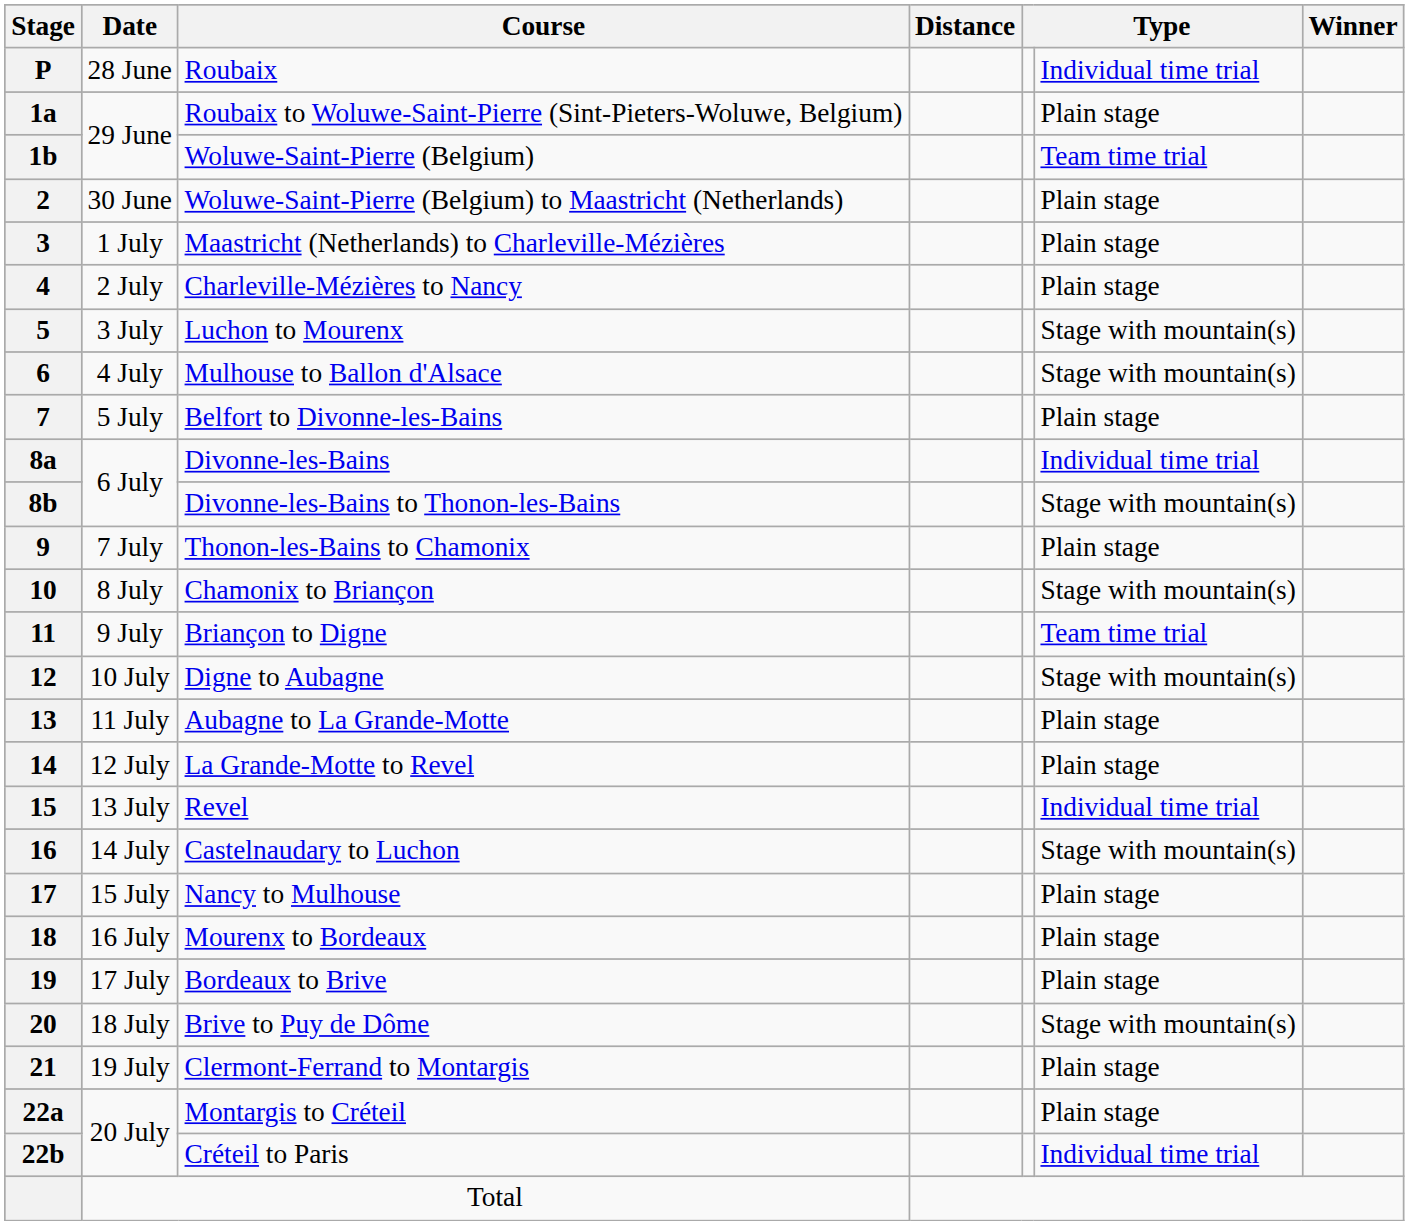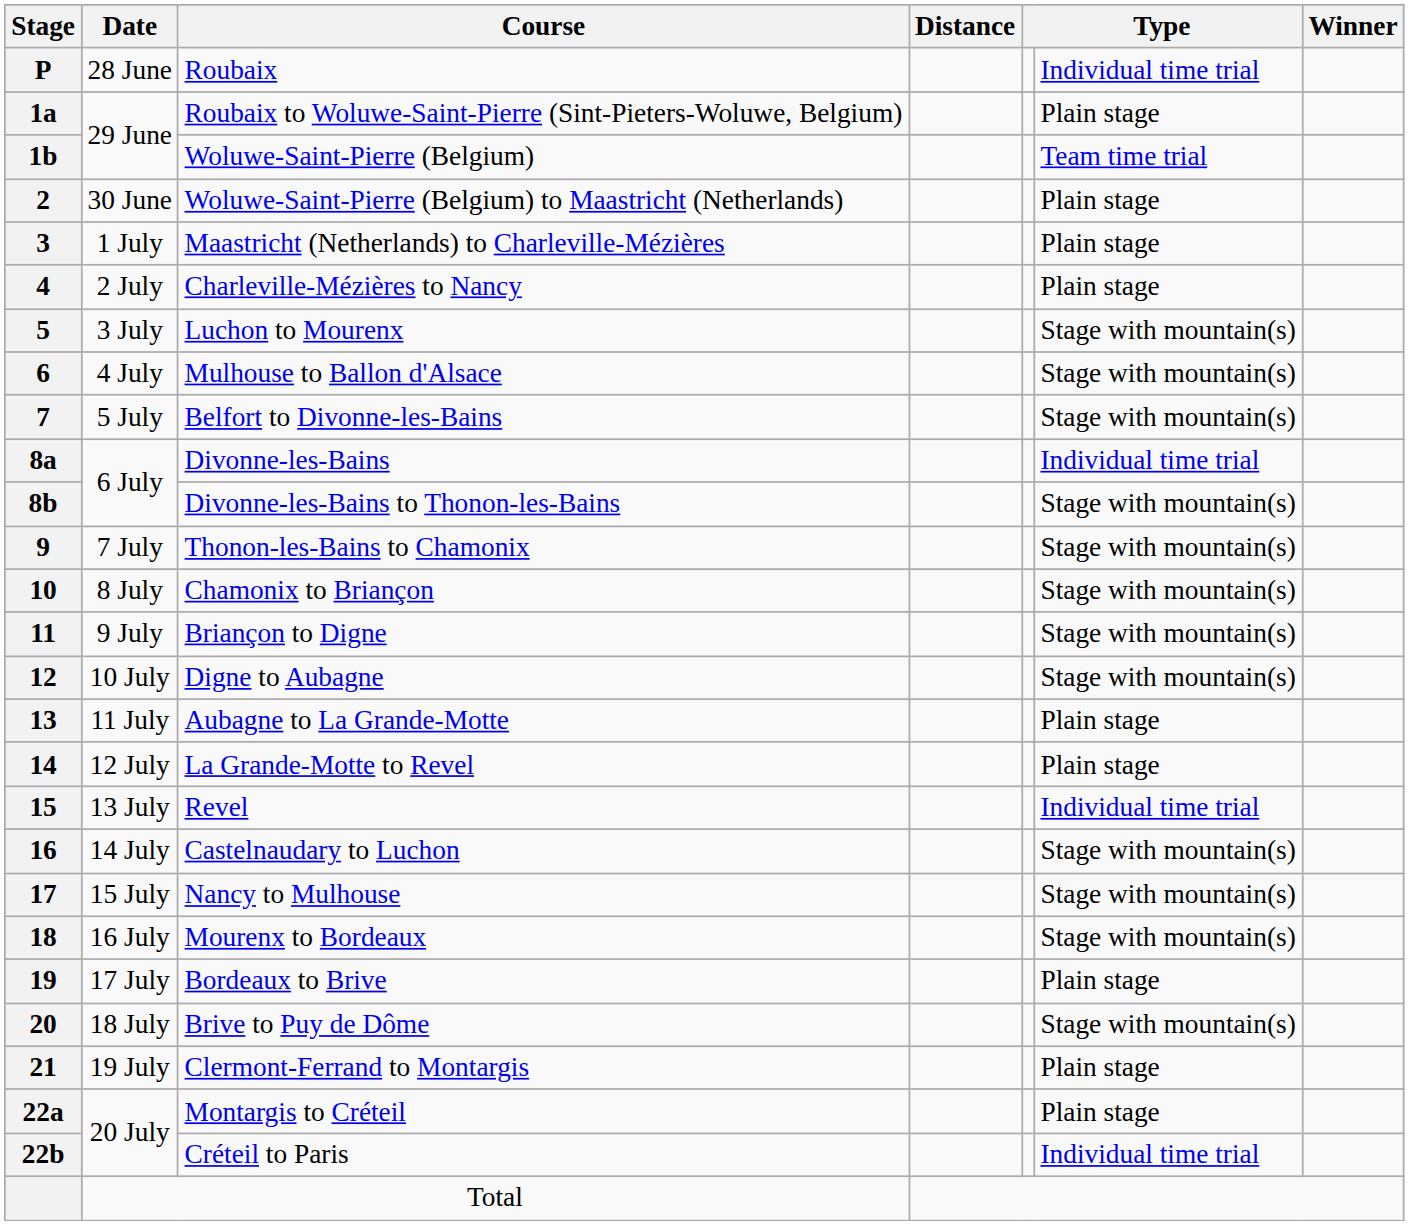7 | column 6: Plain stage -> Stage with mountain(s)
9 | column 6: Plain stage -> Stage with mountain(s)
11 | column 6: Team time trial -> Stage with mountain(s)
17 | column 6: Plain stage -> Stage with mountain(s)
18 | column 6: Plain stage -> Stage with mountain(s)
